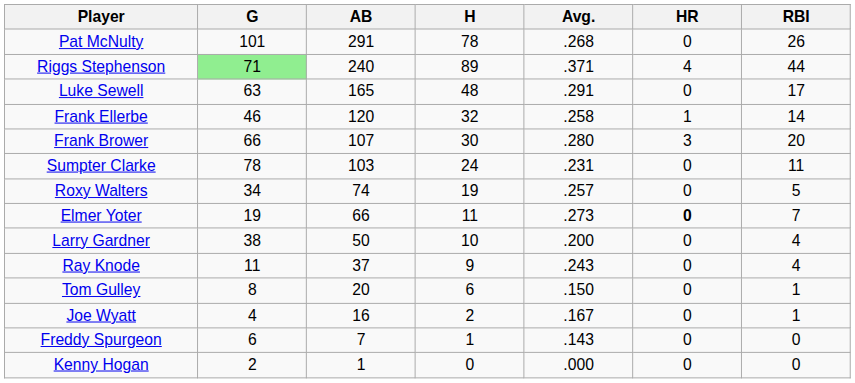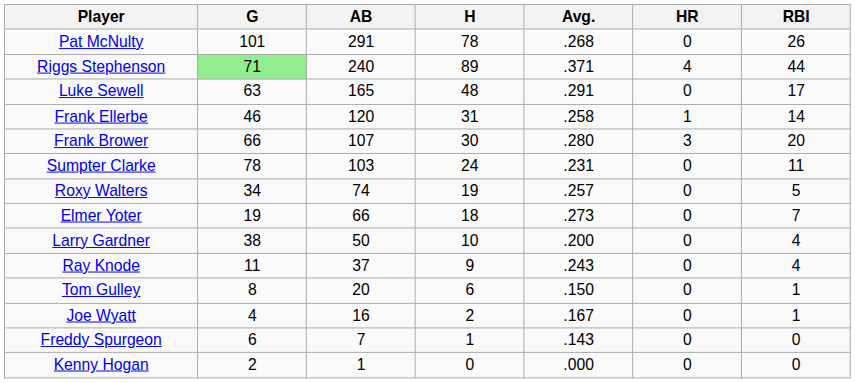Frank Ellerbe | H: 32 -> 31
Elmer Yoter | H: 11 -> 18
Elmer Yoter | HR: bold -> normal
